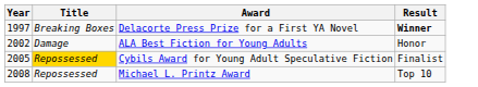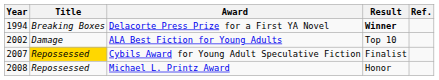+ column: Ref.
Delacorte Press Prize for a First YA Novel | Year: 1997 -> 1994
ALA Best Fiction for Young Adults | Result: Honor -> Top 10
Cybils Award for Young Adult Speculative Fiction | Year: 2005 -> 2007
Michael L. Printz Award | Result: Top 10 -> Honor
